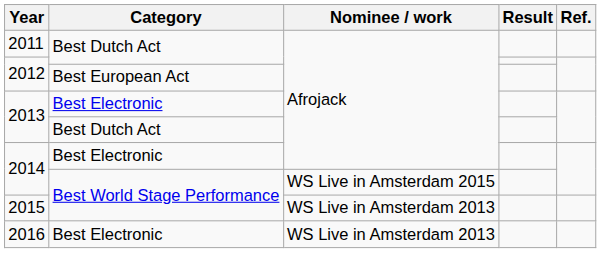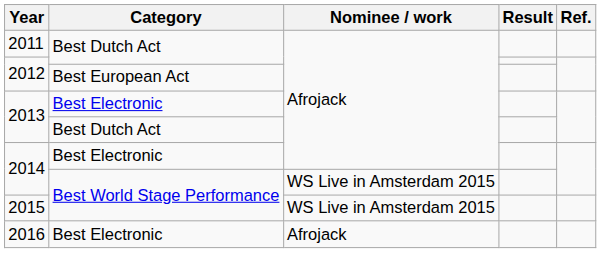2015 | Nominee / work: WS Live in Amsterdam 2013 -> WS Live in Amsterdam 2015
2016 | Nominee / work: WS Live in Amsterdam 2013 -> Afrojack
